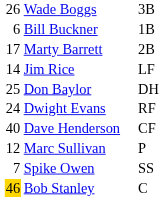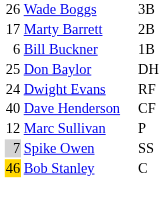rows swapped: Marty Barrett <-> Bill Buckner
- row: 14 | Jim Rice | LF
Spike Owen | column 1: no background -> lightgrey background
